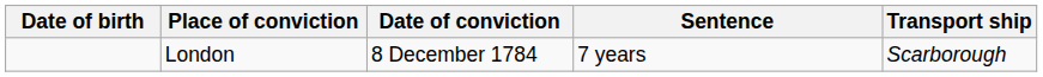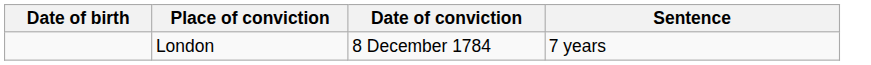- column: Transport ship | Scarborough
